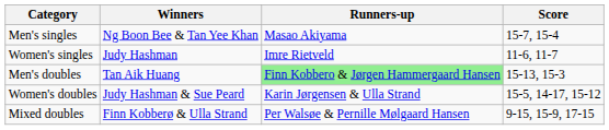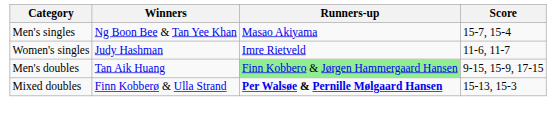Men's doubles | Score: 15-13, 15-3 -> 9-15, 15-9, 17-15
- row: Women's doubles | Judy Hashman & Sue Peard | Karin Jørgensen & Ulla Strand | 15-5, 14-17, 15-12
Mixed doubles | Runners-up: normal -> bold
Mixed doubles | Score: 9-15, 15-9, 17-15 -> 15-13, 15-3
